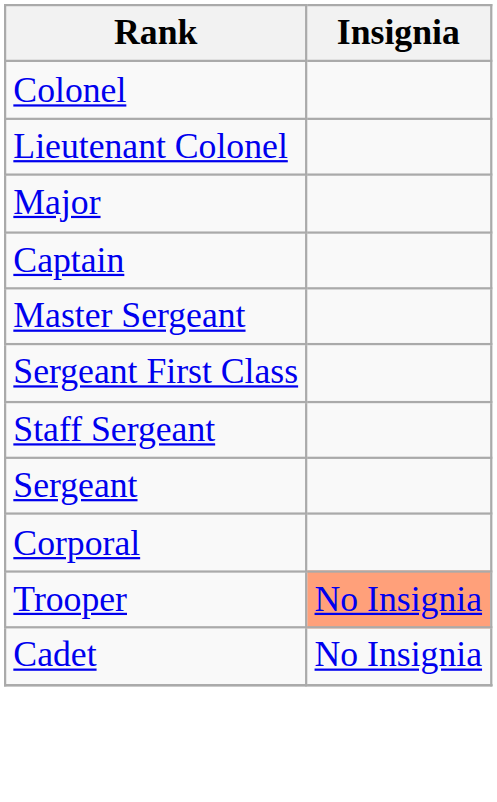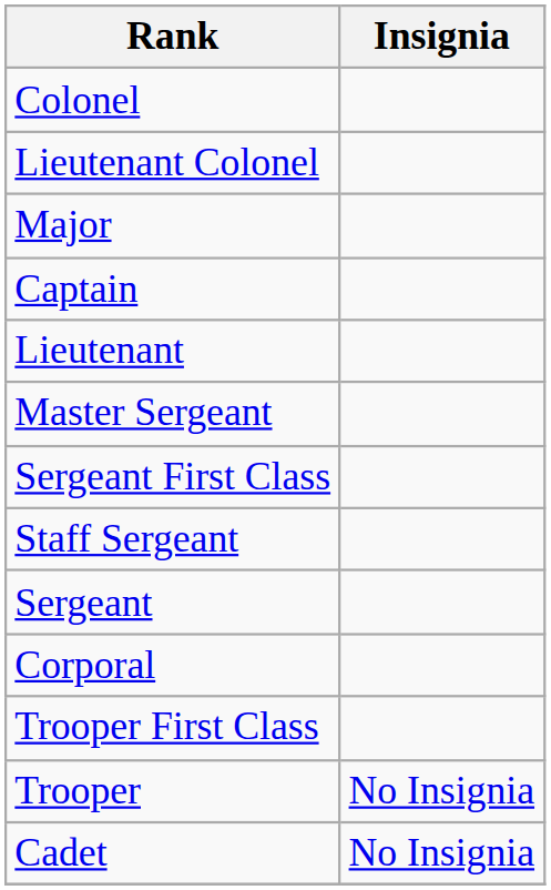+ row: Lieutenant
+ row: Trooper First Class
Trooper | Insignia: lightsalmon background -> no background
